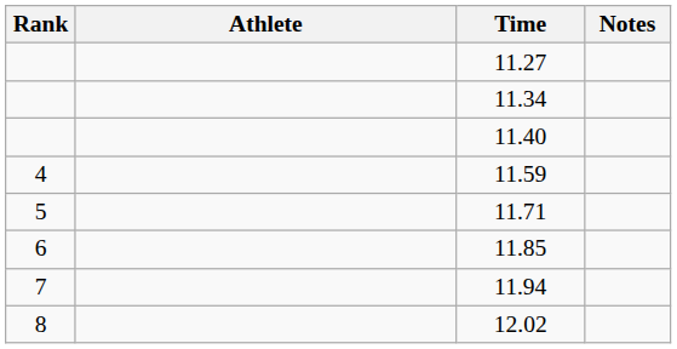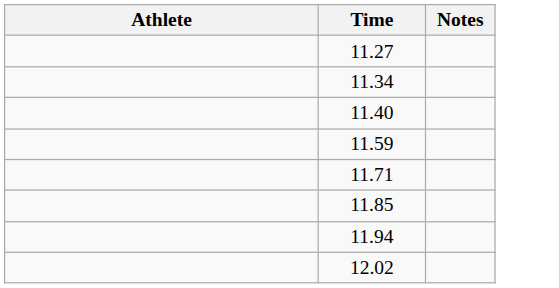- column: Rank | 4 | 5 | 6 | 7 | 8
